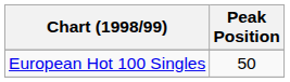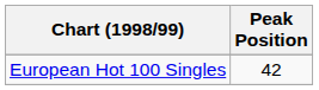European Hot 100 Singles | Peak Position: 50 -> 42
